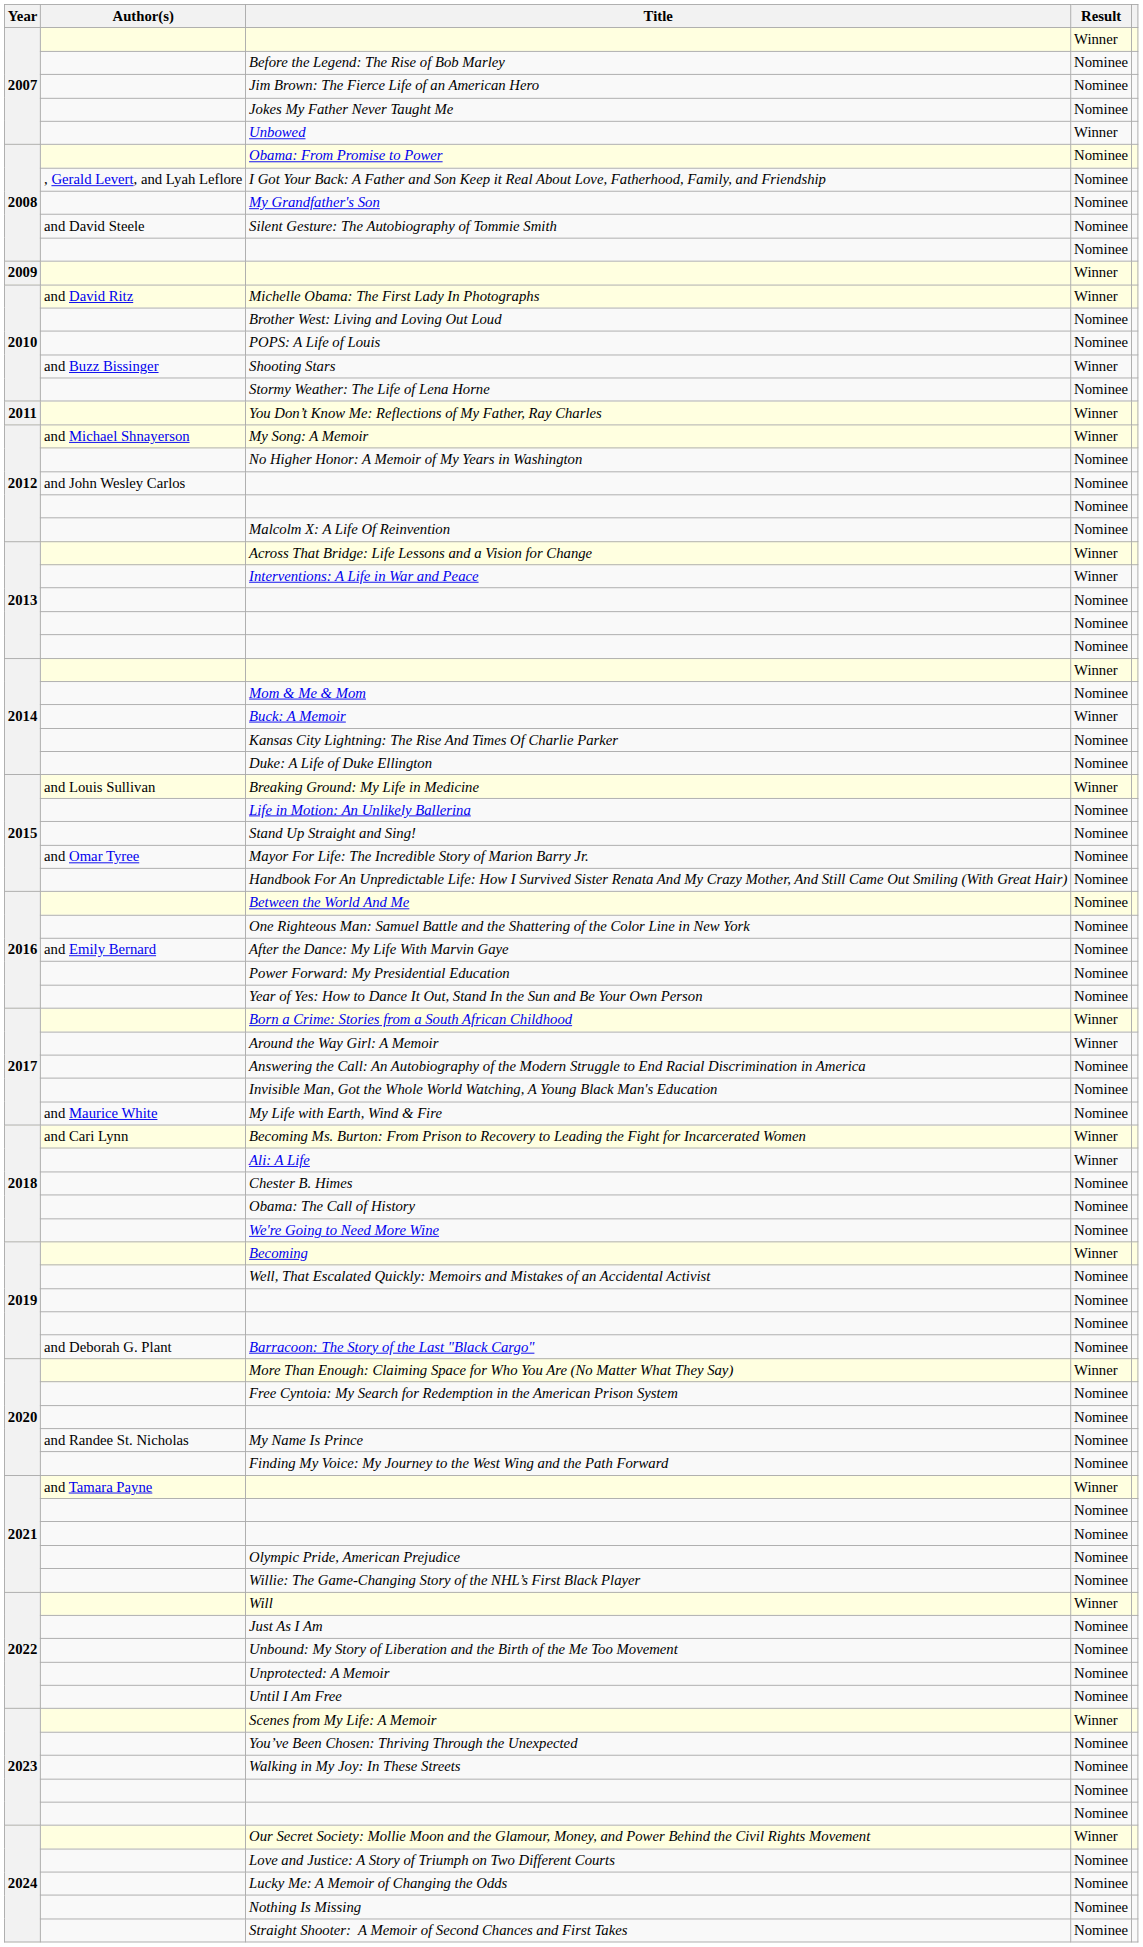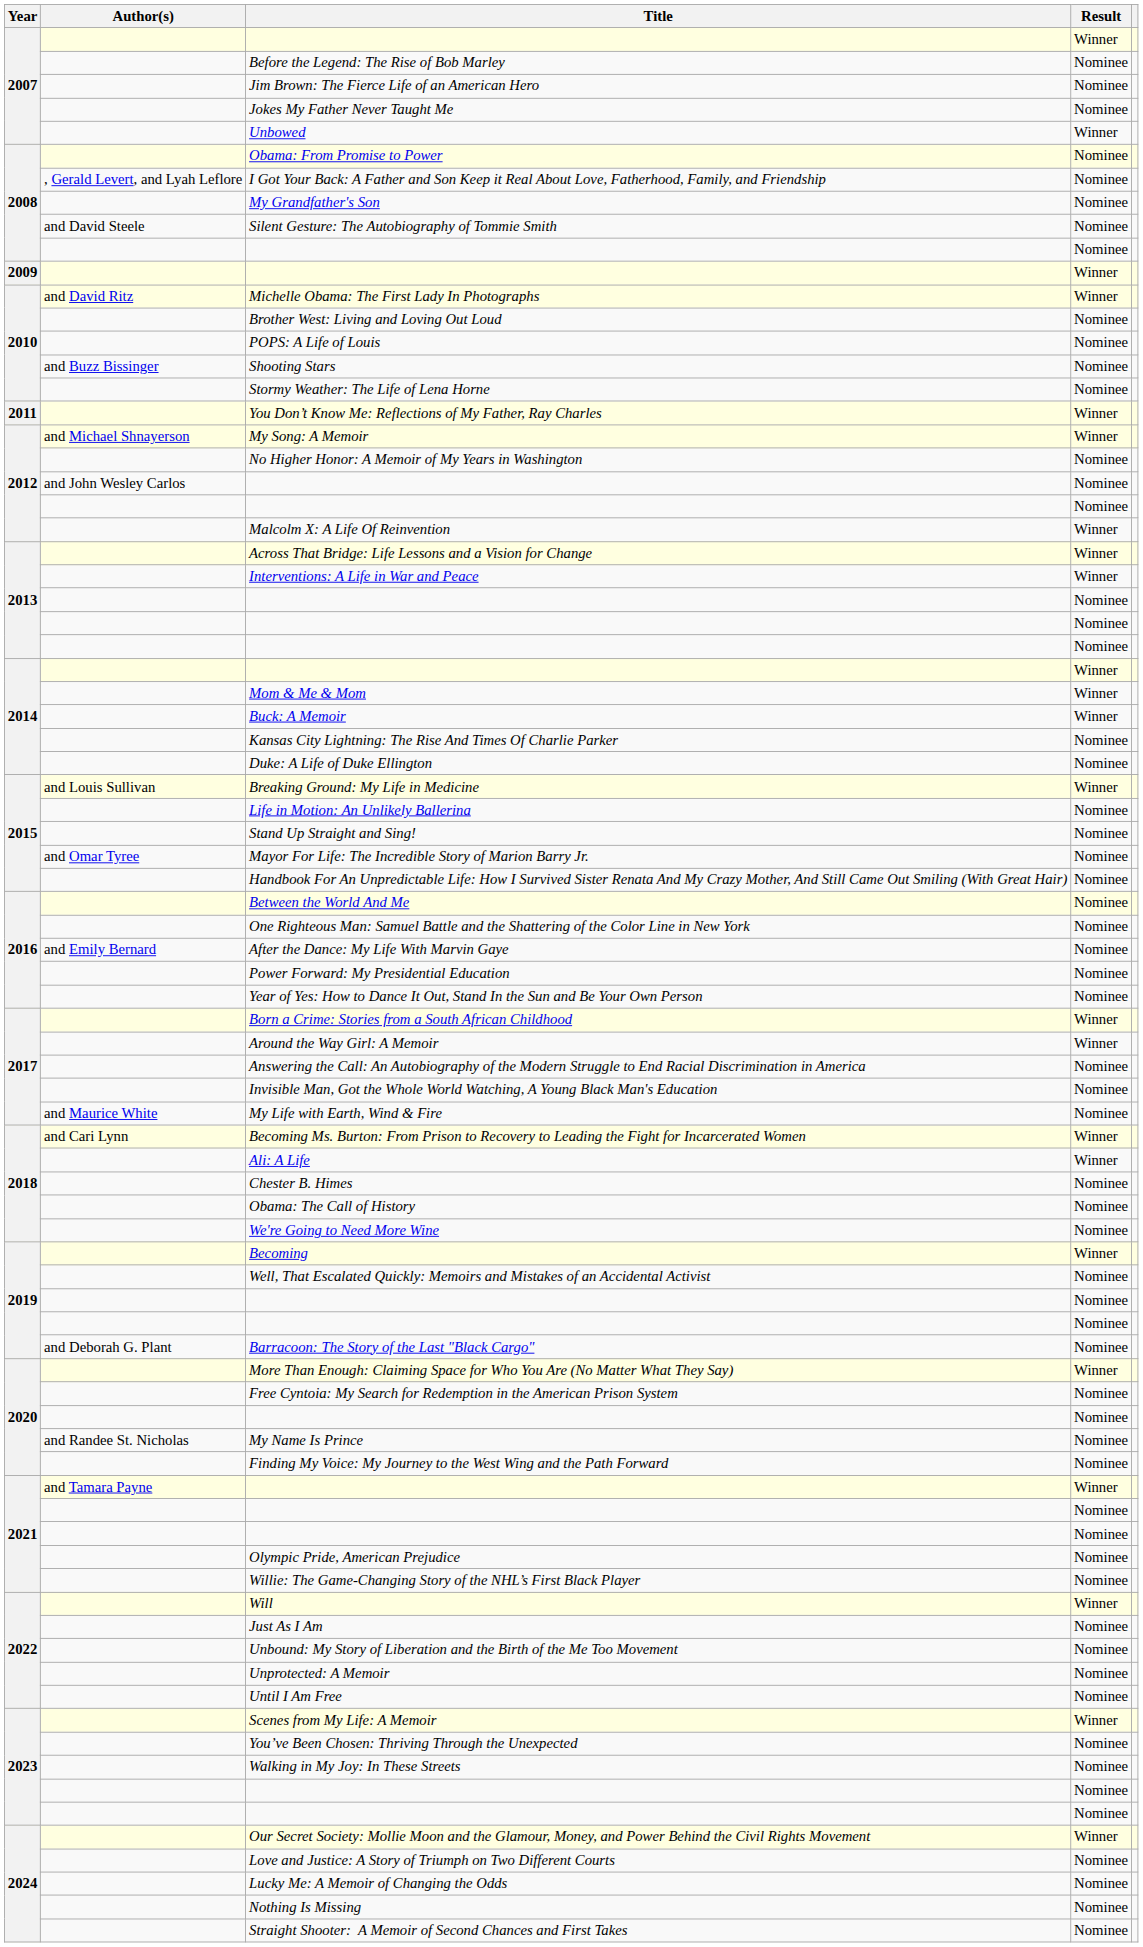Shooting Stars | Result: Winner -> Nominee
Malcolm X: A Life Of Reinvention | Result: Nominee -> Winner
Mom & Me & Mom | Result: Nominee -> Winner
